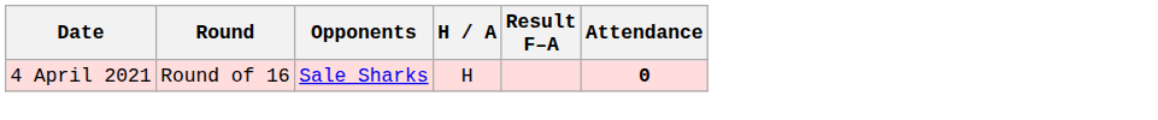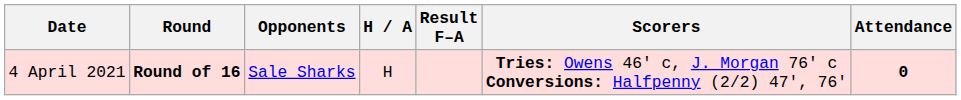+ column: Scorers | Tries: Owens 46' c, J. Morgan 76' c Conversions: Halfpenny (2/2) 47', 76'
4 April 2021 | Round: normal -> bold
